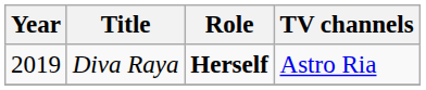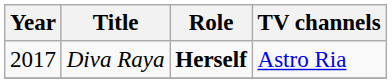Diva Raya | Year: 2019 -> 2017
